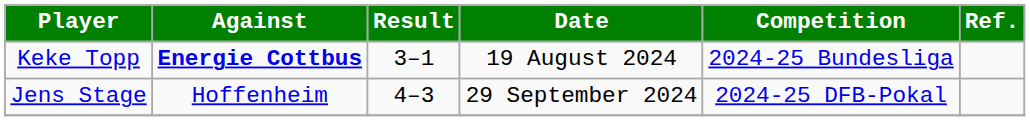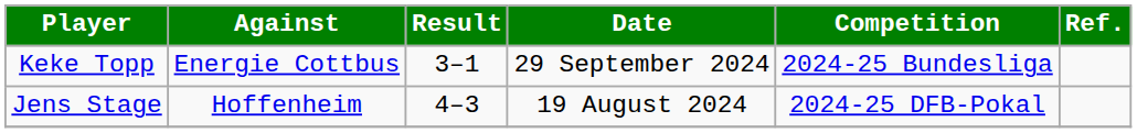Keke Topp | Against: bold -> normal
Keke Topp | Date: 19 August 2024 -> 29 September 2024
Jens Stage | Date: 29 September 2024 -> 19 August 2024
